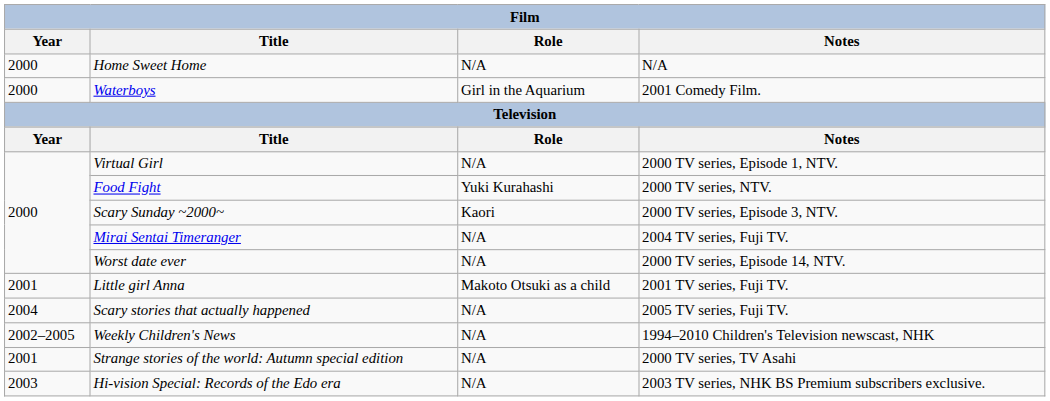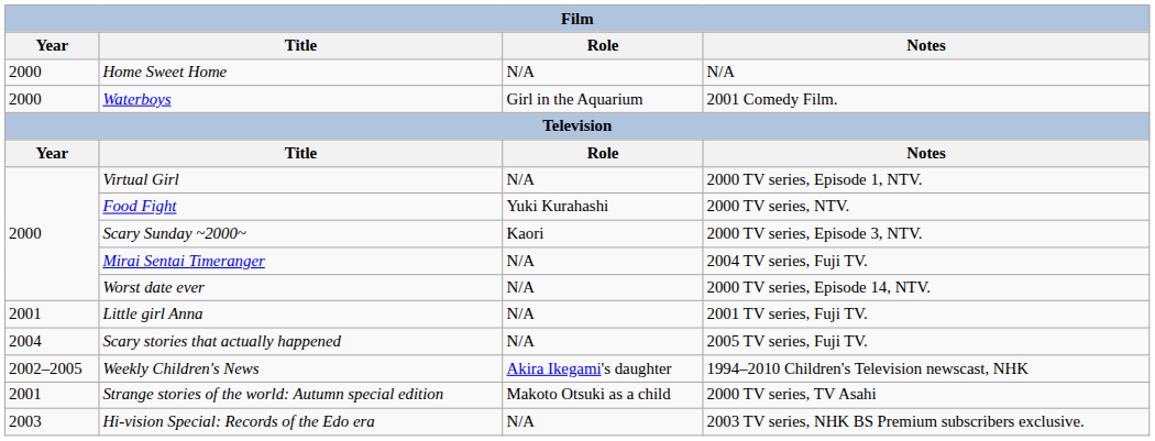Little girl Anna | Role: Makoto Otsuki as a child -> N/A
Weekly Children's News | Role: N/A -> Akira Ikegami's daughter
Strange stories of the world: Autumn special edition | Role: N/A -> Makoto Otsuki as a child
